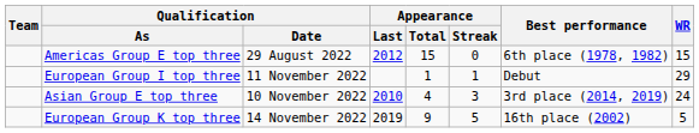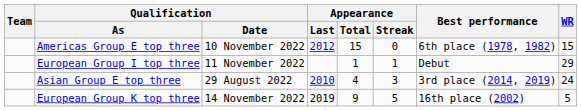Americas Group E top three | Qualification / Date: 29 August 2022 -> 10 November 2022
Asian Group E top three | Qualification / Date: 10 November 2022 -> 29 August 2022
